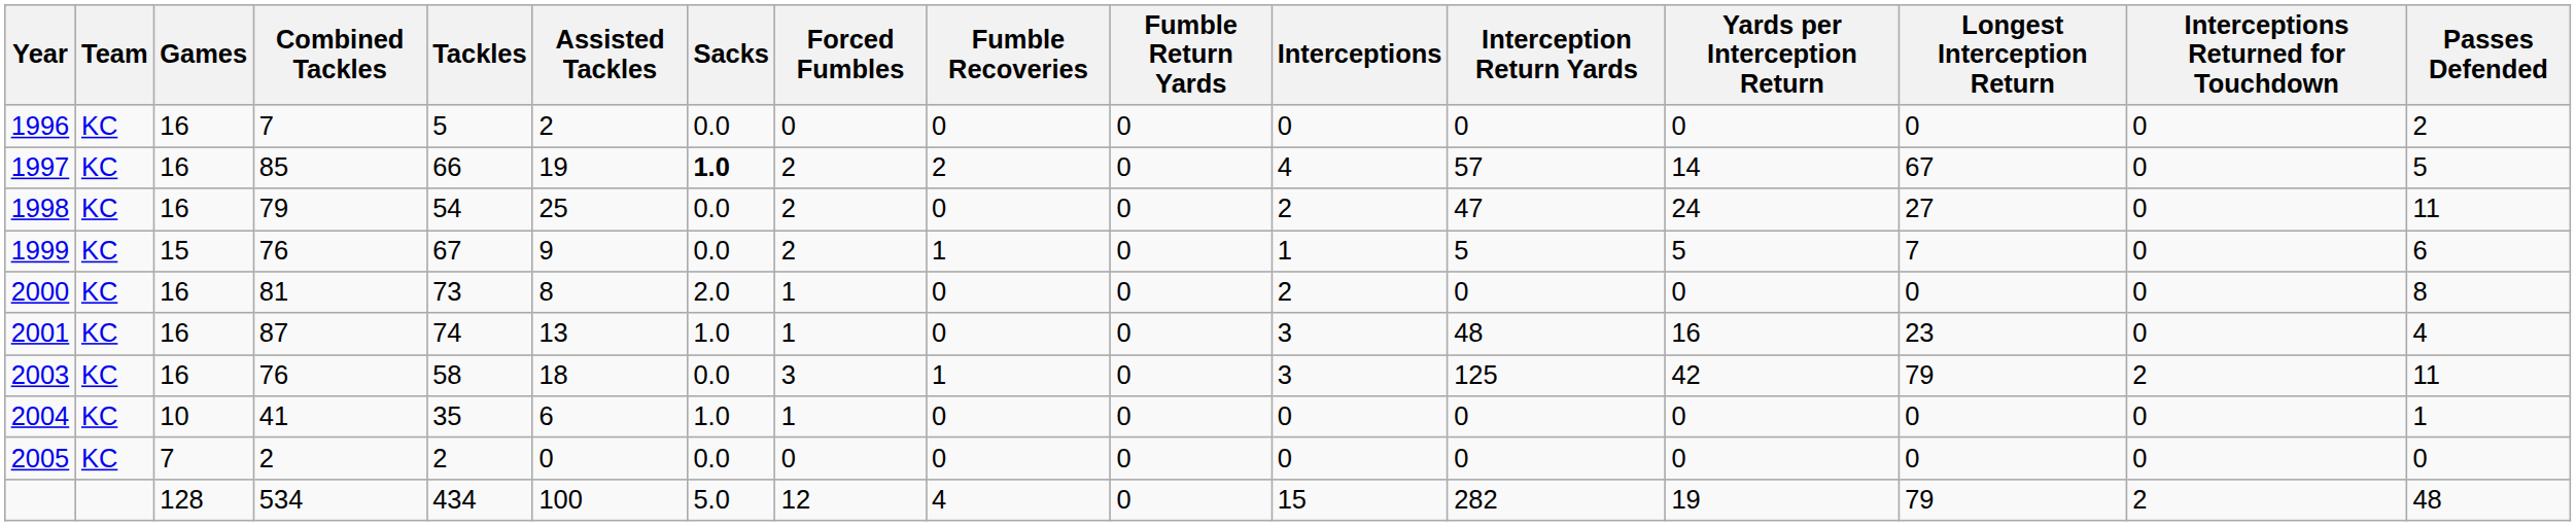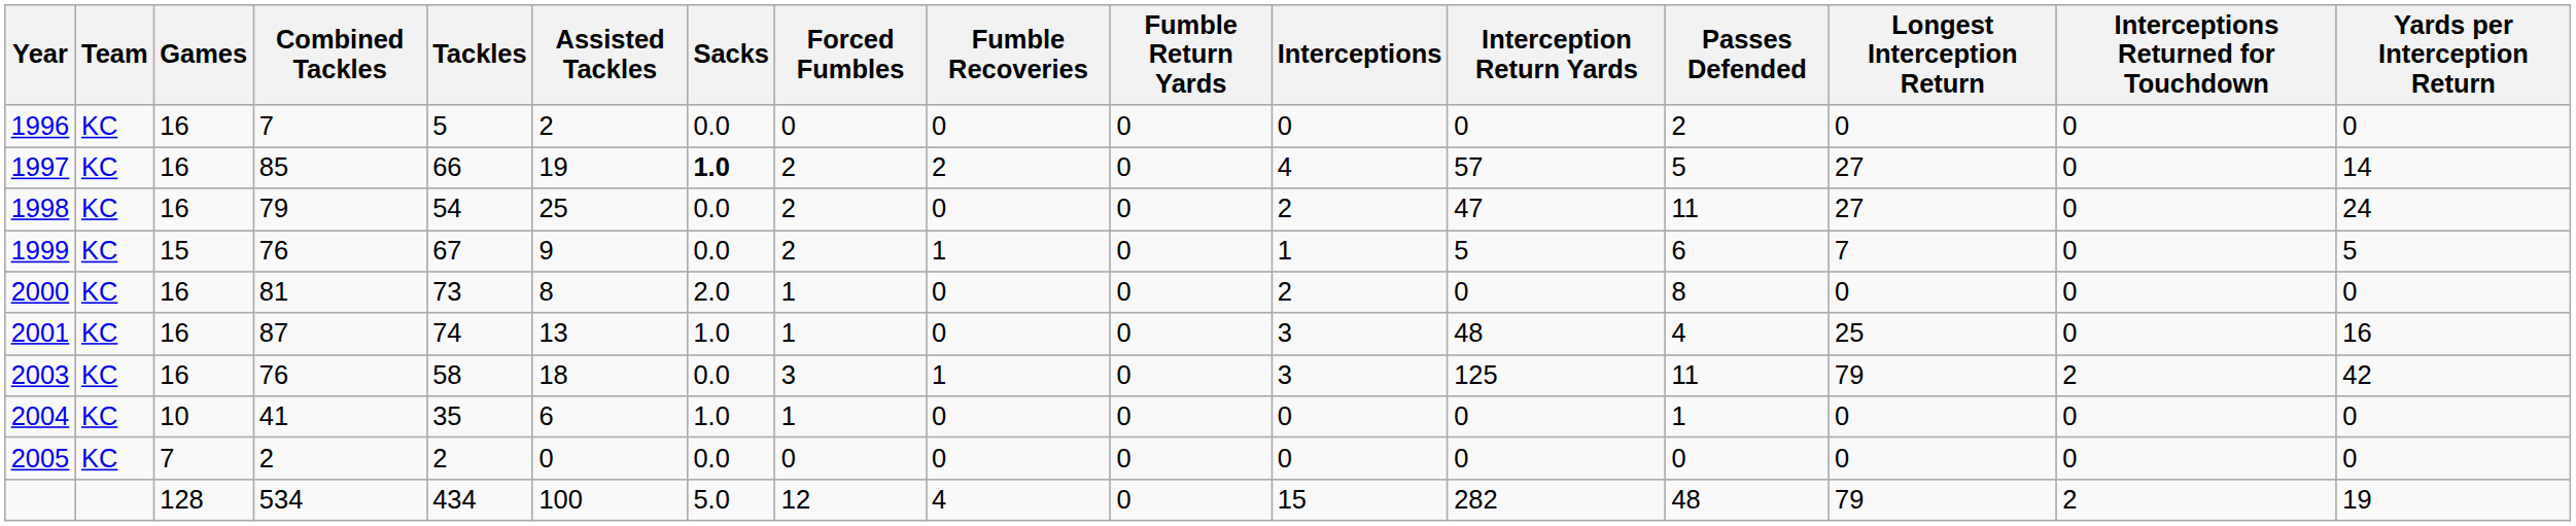columns swapped: Yards per Interception Return <-> Passes Defended
1997 | Longest Interception Return: 67 -> 27
2001 | Longest Interception Return: 23 -> 25
